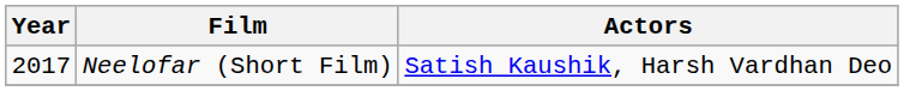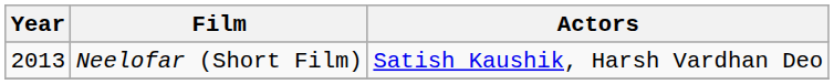Neelofar (Short Film) | Year: 2017 -> 2013
